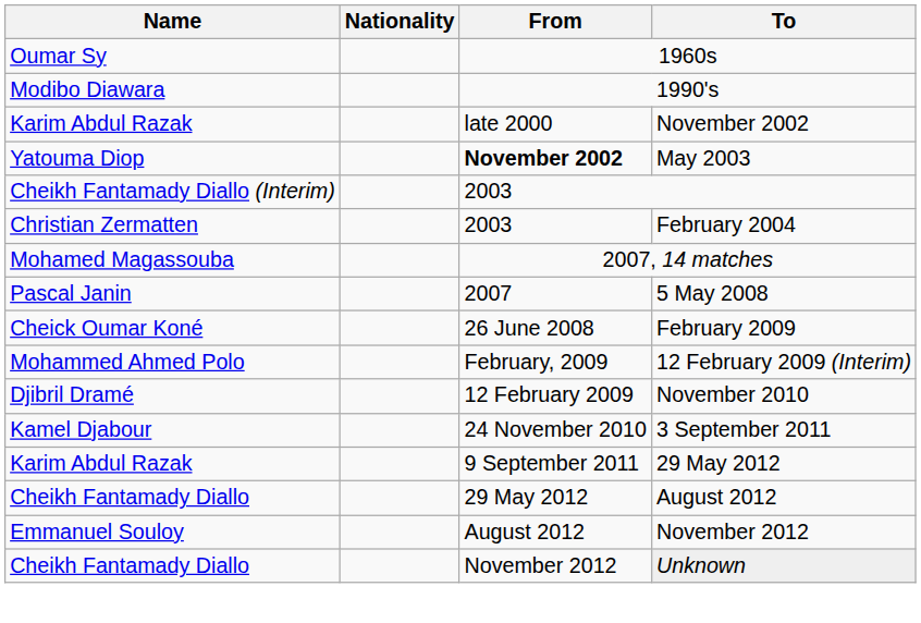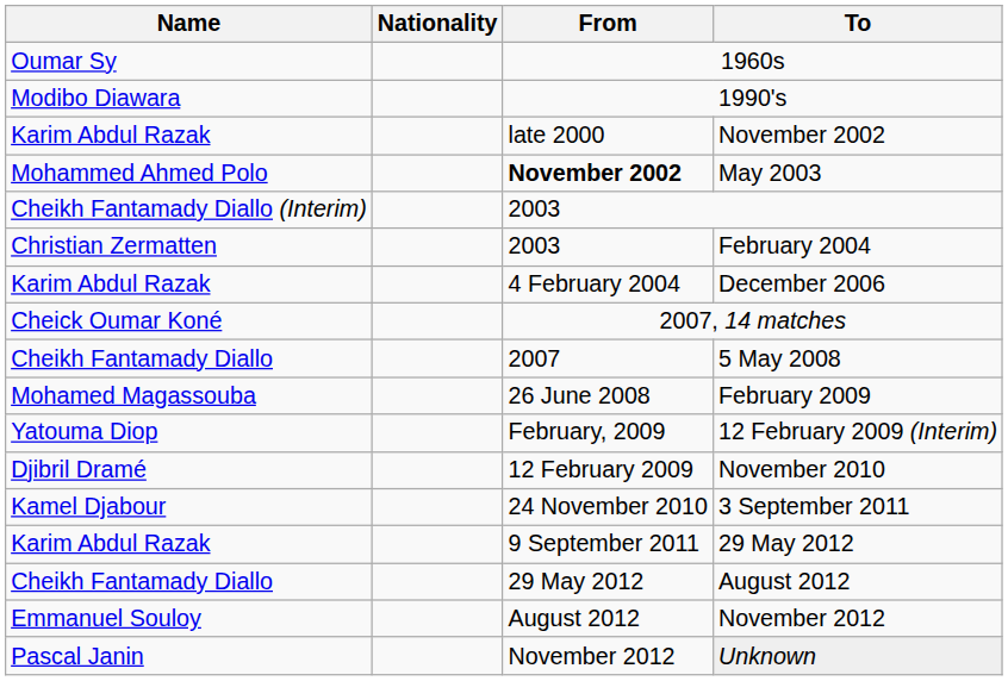May 2003 | Name: Yatouma Diop -> Mohammed Ahmed Polo
+ row: Karim Abdul Razak | 4 February 2004 | December 2006
2007, 14 matches | Name: Mohamed Magassouba -> Cheick Oumar Koné
5 May 2008 | Name: Pascal Janin -> Cheikh Fantamady Diallo
February 2009 | Name: Cheick Oumar Koné -> Mohamed Magassouba
12 February 2009 (Interim) | Name: Mohammed Ahmed Polo -> Yatouma Diop
Unknown | Name: Cheikh Fantamady Diallo -> Pascal Janin
